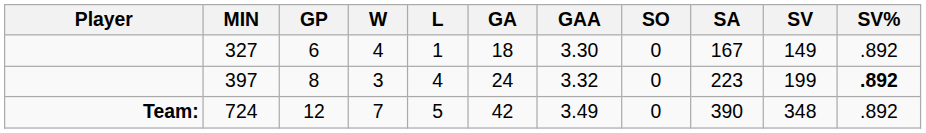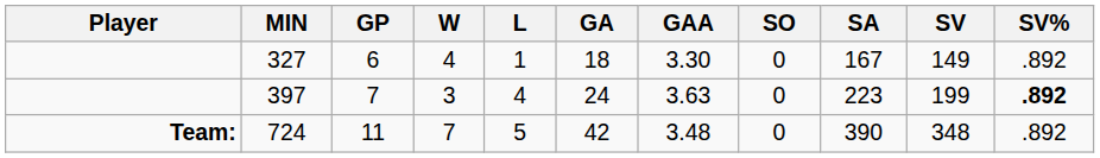397 | GP: 8 -> 7
397 | GAA: 3.32 -> 3.63
724 | GP: 12 -> 11
724 | GAA: 3.49 -> 3.48
